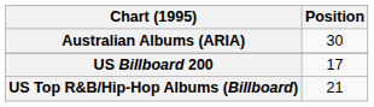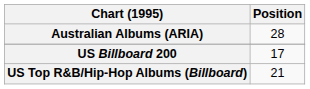Australian Albums (ARIA) | Position: 30 -> 28
